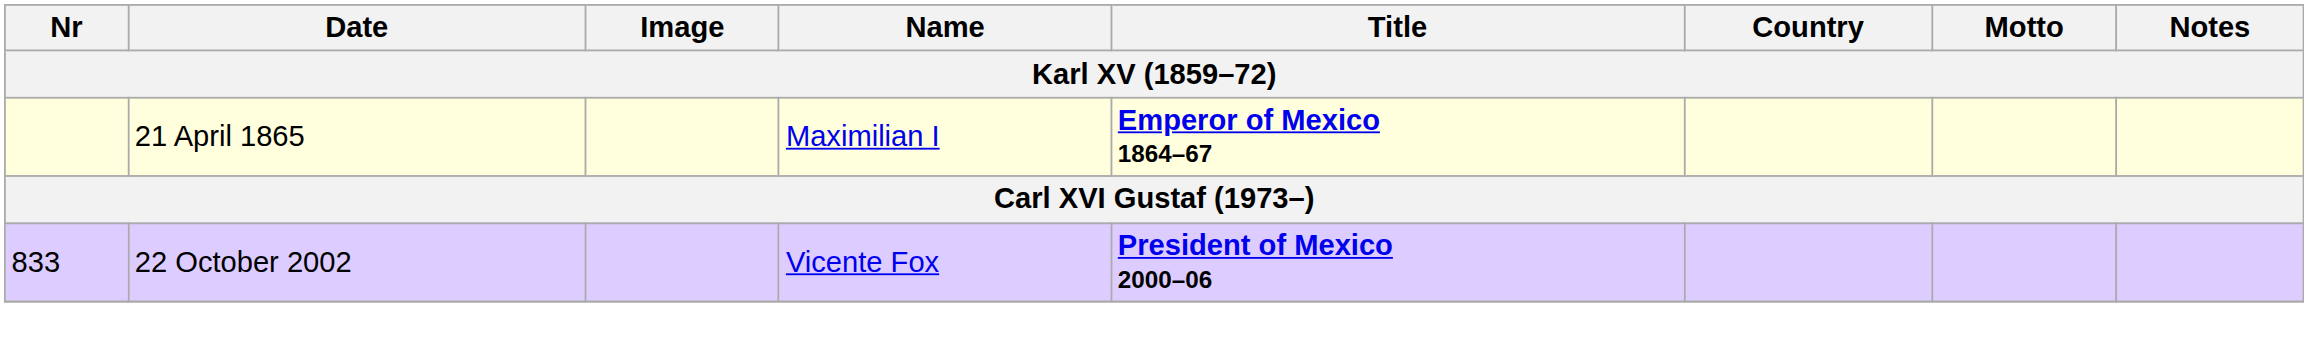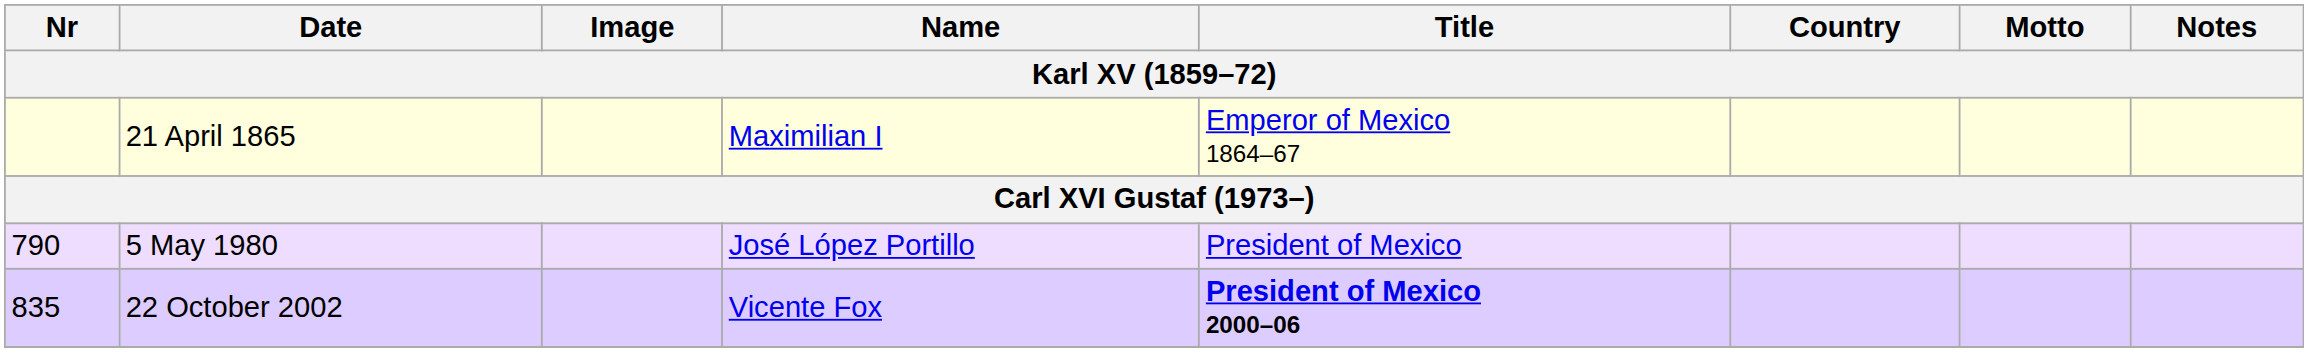21 April 1865 | Title: bold -> normal
+ row: 790 | 5 May 1980 | José López Portillo | President of Mexico
22 October 2002 | Nr: 833 -> 835
